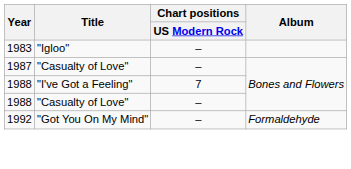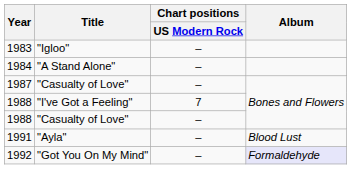+ row: 1984 | "A Stand Alone" | –
+ row: 1991 | "Ayla" | – | Blood Lust
1992 | Album: no background -> lavender background
